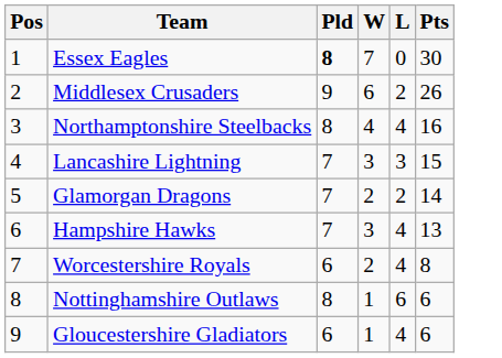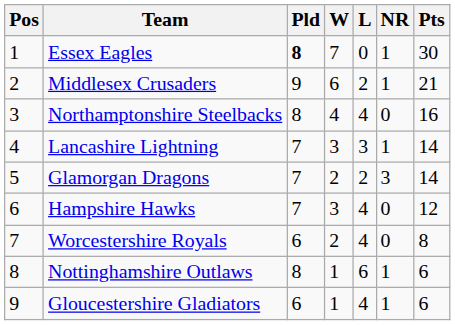+ column: NR | 1 | 1 | 0 | 1 | 3 | 0 | 0 | 1 | 1
Middlesex Crusaders | Pts: 26 -> 21
Lancashire Lightning | Pts: 15 -> 14
Hampshire Hawks | Pts: 13 -> 12
